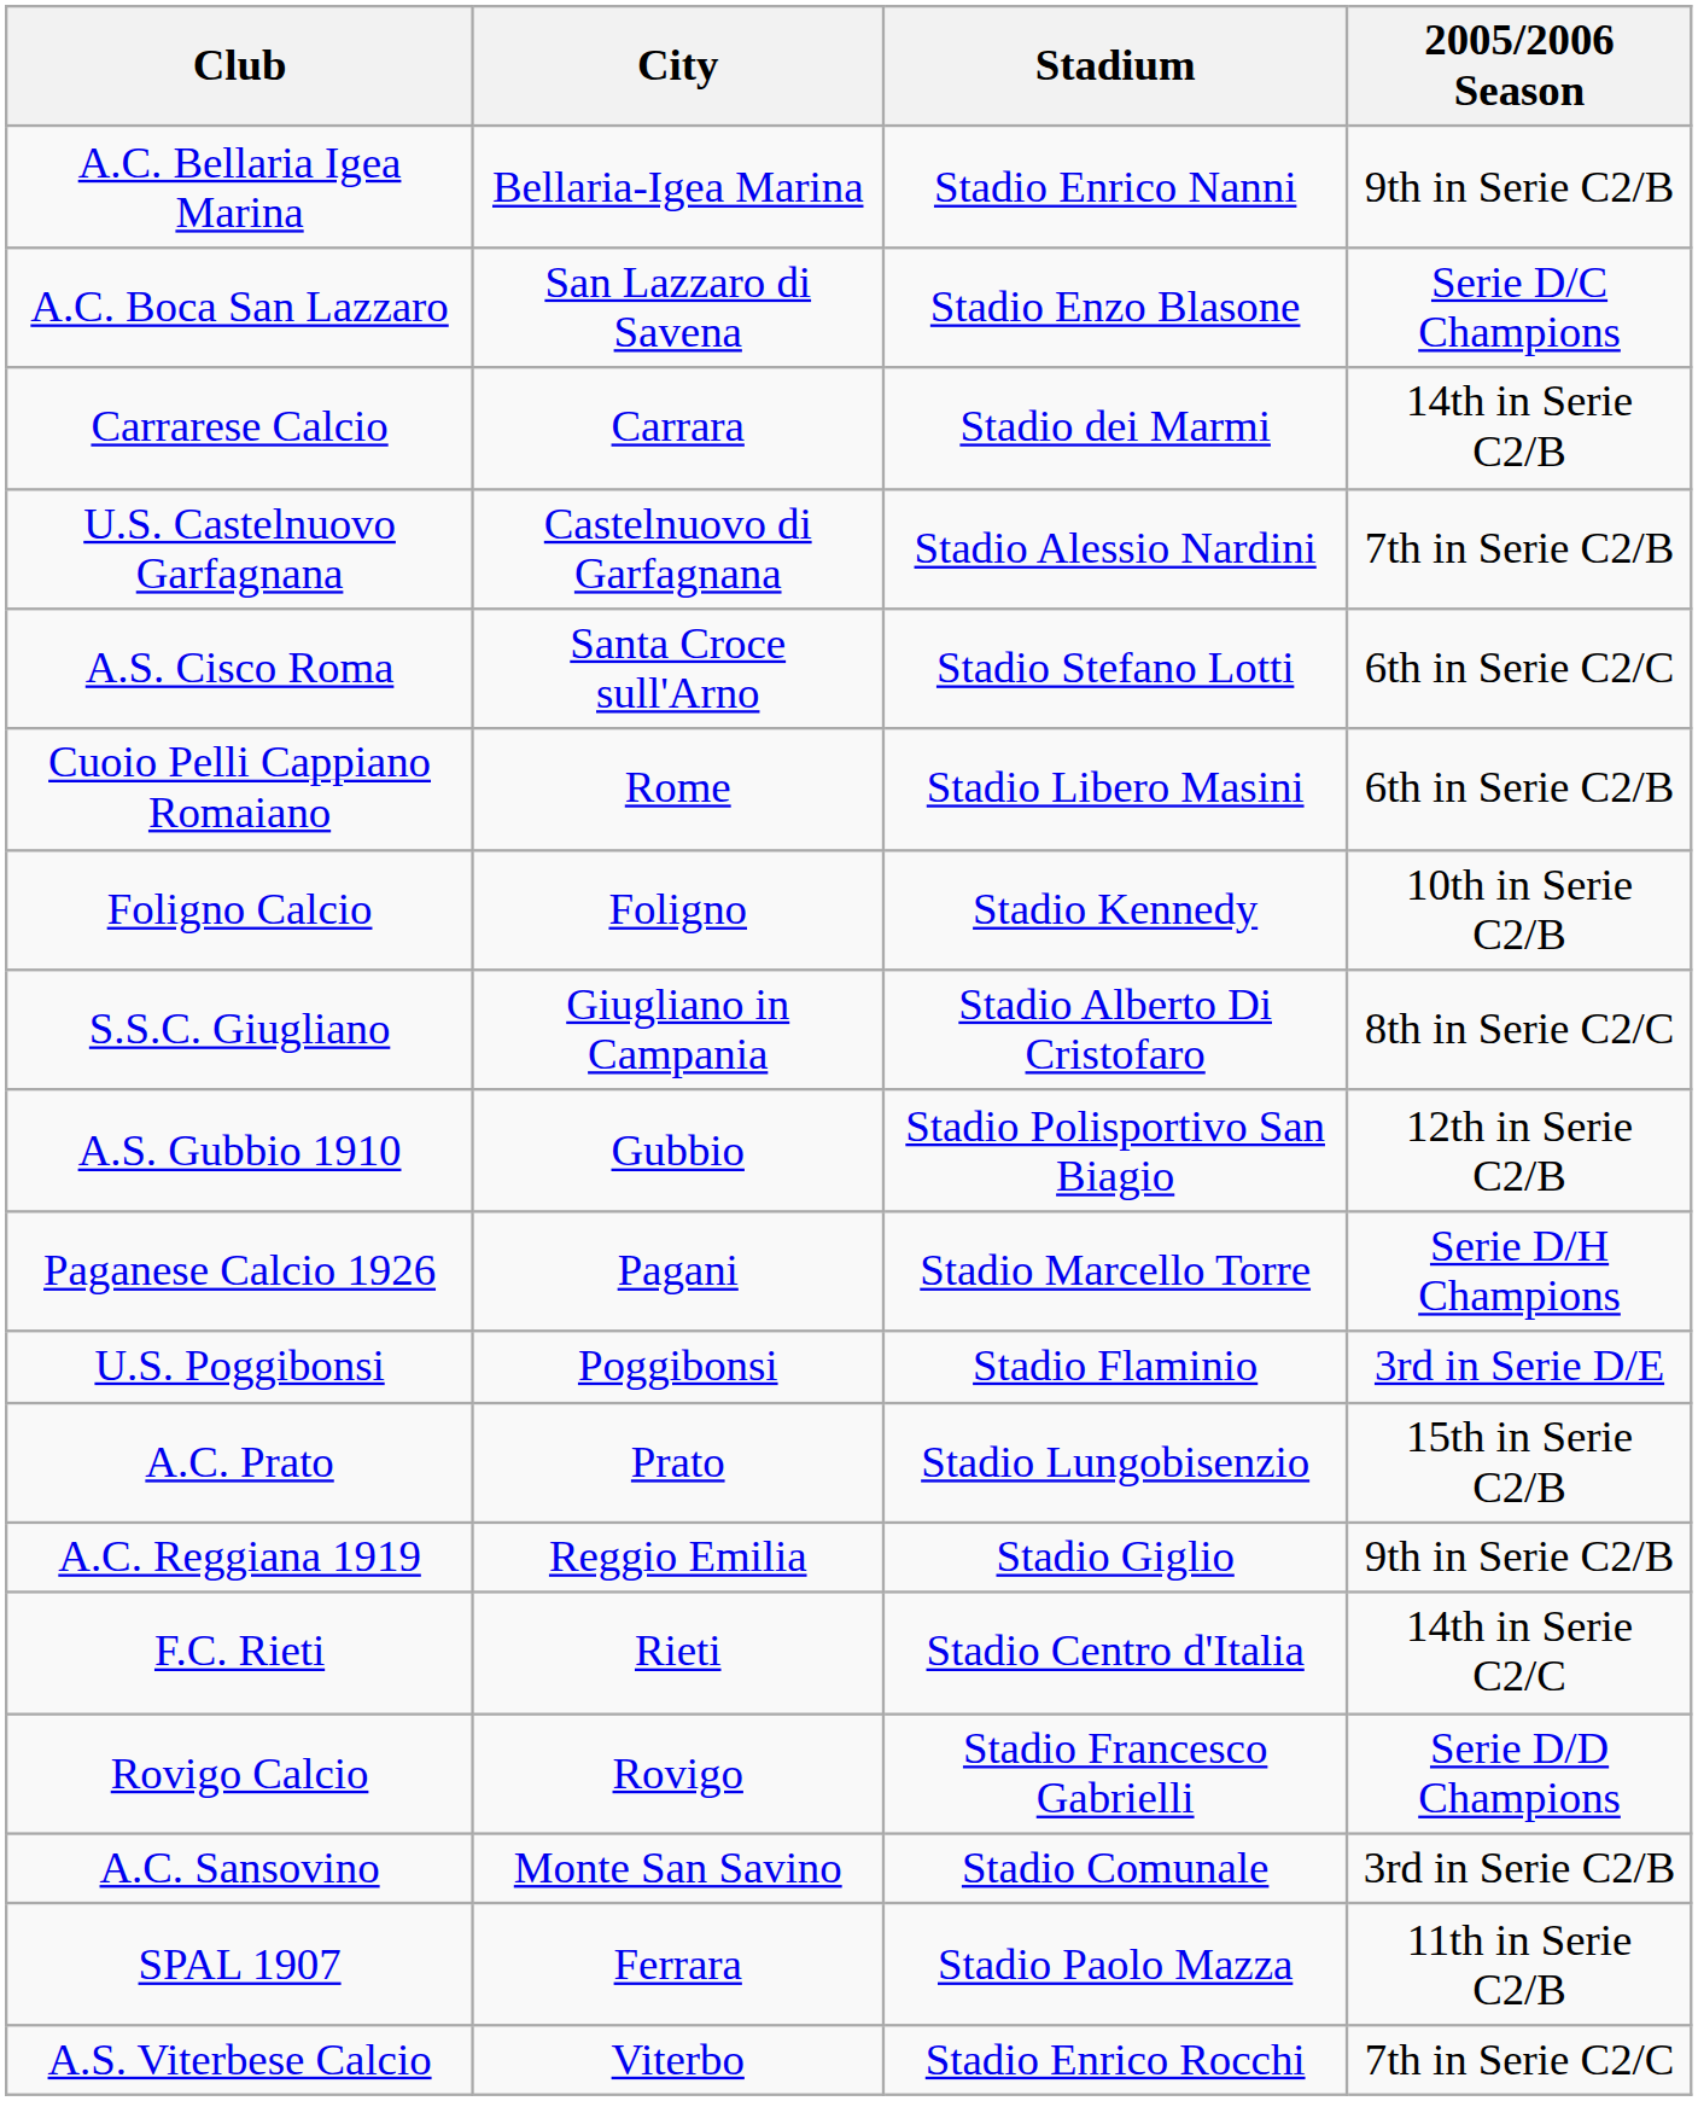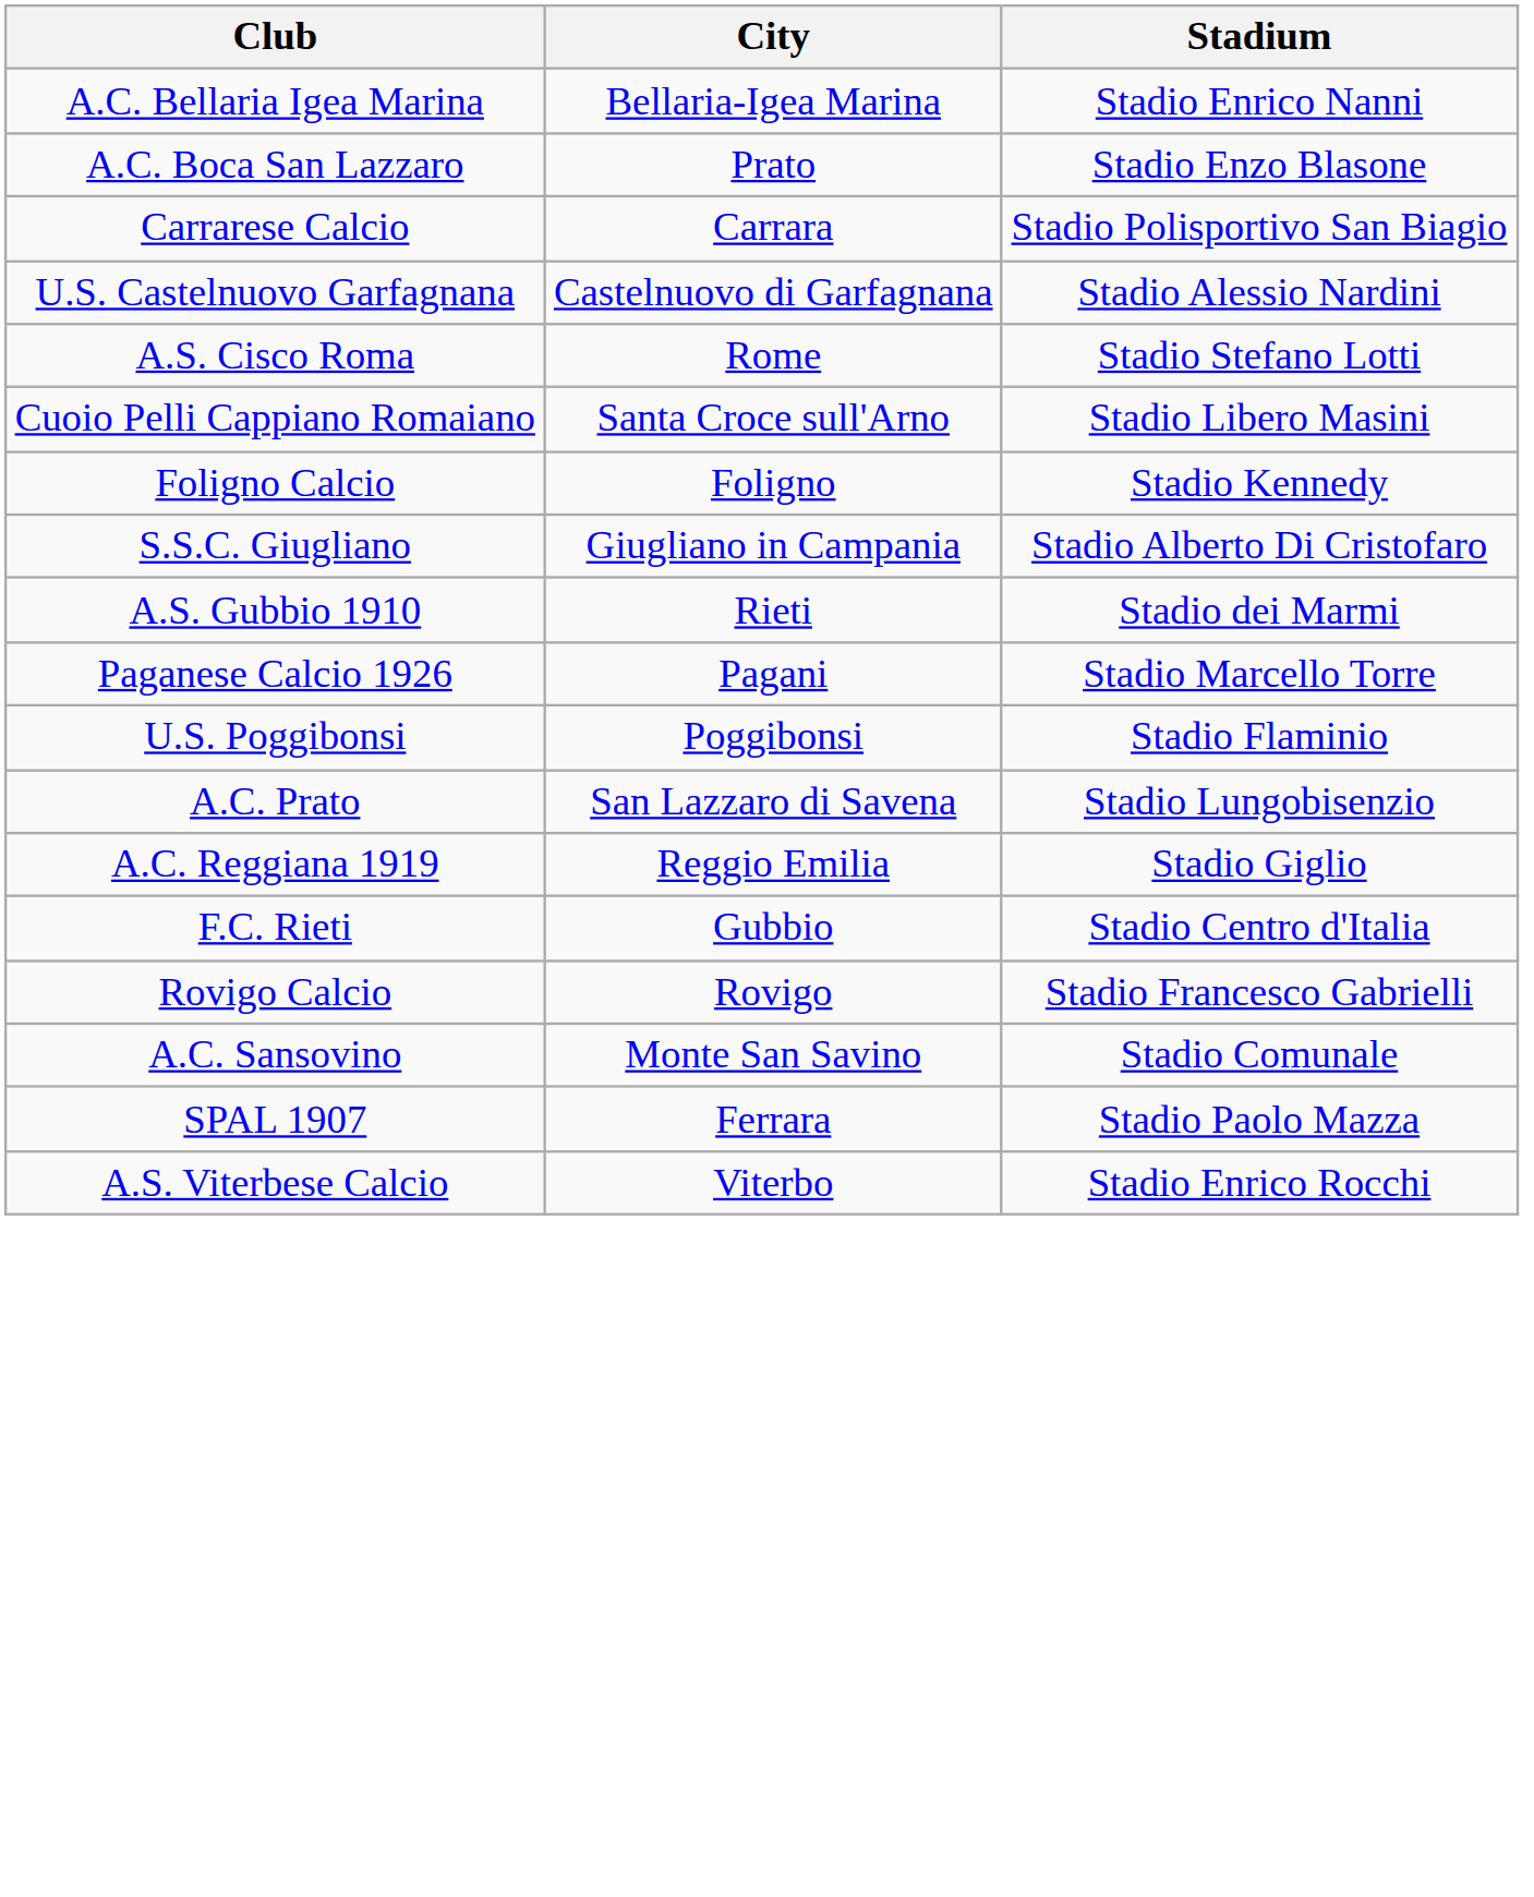- column: 2005/2006 Season | 9th in Serie C2/B | Serie D/C Champions | 14th in Serie C2/B | 7th in Serie C2/B | 6th in Serie C2/C | 6th in Serie C2/B | 10th in Serie C2/B | 8th in Serie C2/C | 12th in Serie C2/B | Serie D/H Champions | 3rd in Serie D/E | 15th in Serie C2/B | 9th in Serie C2/B | 14th in Serie C2/C | Serie D/D Champions | 3rd in Serie C2/B | 11th in Serie C2/B | 7th in Serie C2/C
A.C. Boca San Lazzaro | City: San Lazzaro di Savena -> Prato
Carrarese Calcio | Stadium: Stadio dei Marmi -> Stadio Polisportivo San Biagio
A.S. Cisco Roma | City: Santa Croce sull'Arno -> Rome
Cuoio Pelli Cappiano Romaiano | City: Rome -> Santa Croce sull'Arno
A.S. Gubbio 1910 | City: Gubbio -> Rieti
A.S. Gubbio 1910 | Stadium: Stadio Polisportivo San Biagio -> Stadio dei Marmi
A.C. Prato | City: Prato -> San Lazzaro di Savena
F.C. Rieti | City: Rieti -> Gubbio
